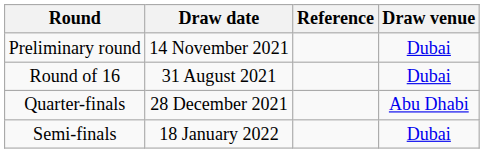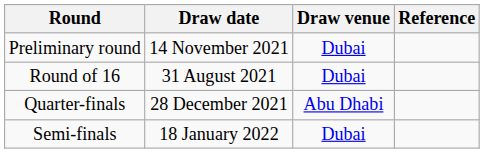columns swapped: Draw venue <-> Reference
